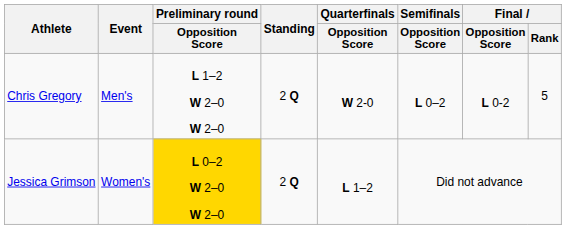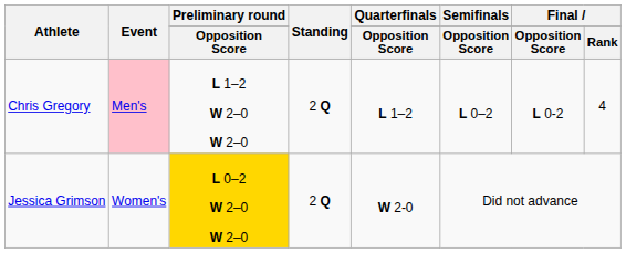Chris Gregory | Event: no background -> pink background
Chris Gregory | Quarterfinals / Opposition Score: W 2-0 -> L 1–2
Chris Gregory | Final / Rank: 5 -> 4
Jessica Grimson | Quarterfinals / Opposition Score: L 1–2 -> W 2-0
